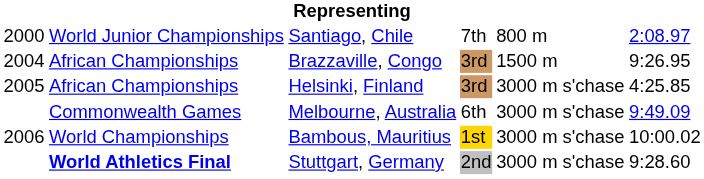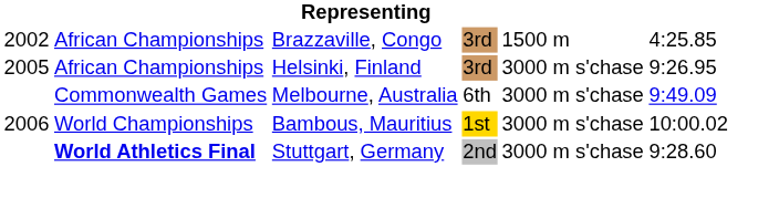- row: 2000 | World Junior Championships | Santiago, Chile | 7th | 800 m | 2:08.97
Brazzaville, Congo | column 1: 2004 -> 2002
Brazzaville, Congo | column 6: 9:26.95 -> 4:25.85
Helsinki, Finland | column 6: 4:25.85 -> 9:26.95
